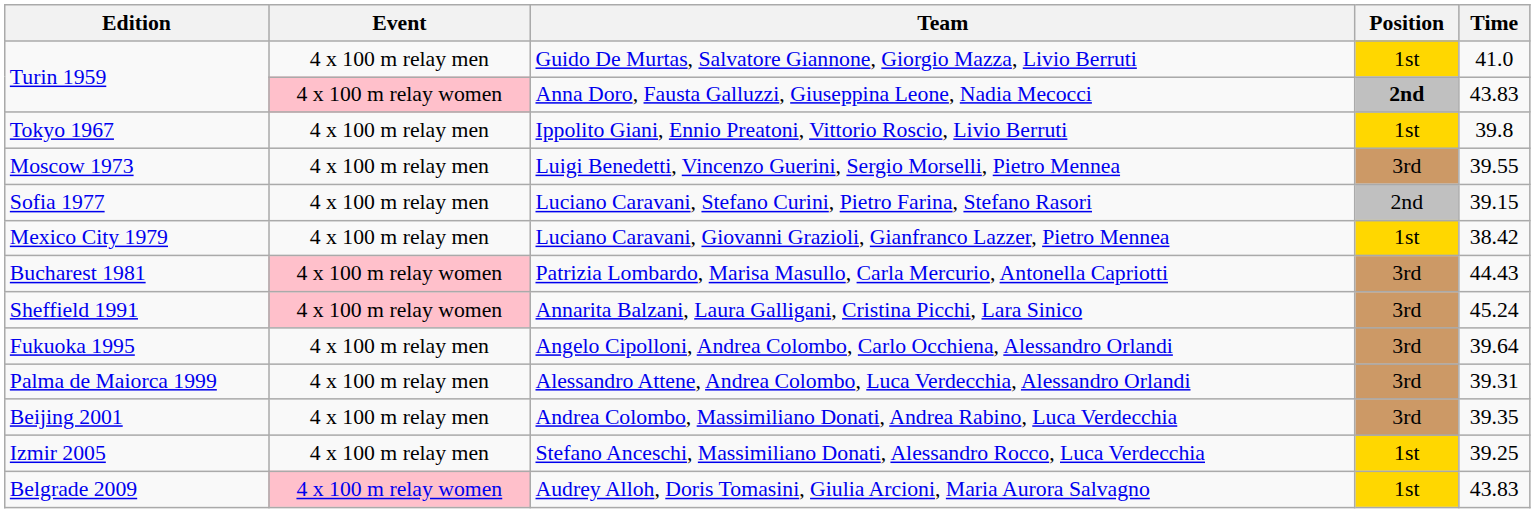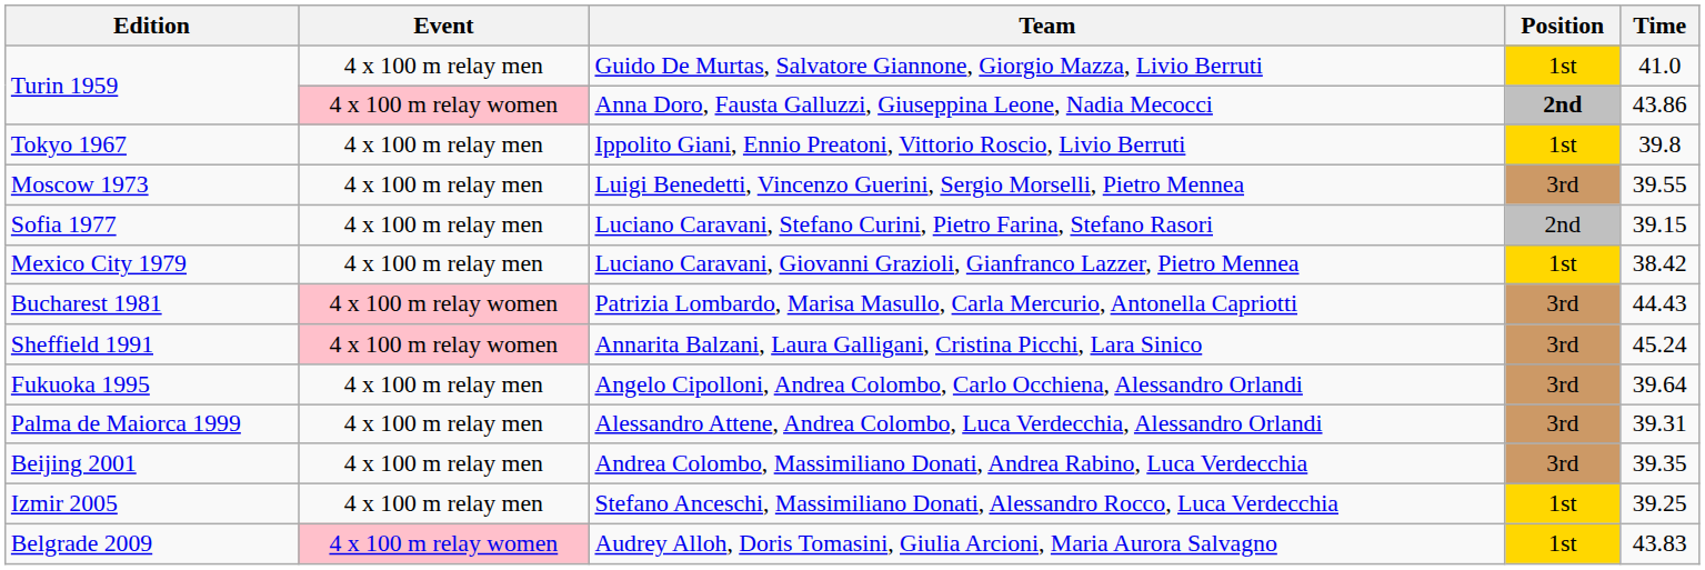Anna Doro, Fausta Galluzzi, Giuseppina Leone, Nadia Mecocci | Time: 43.83 -> 43.86
